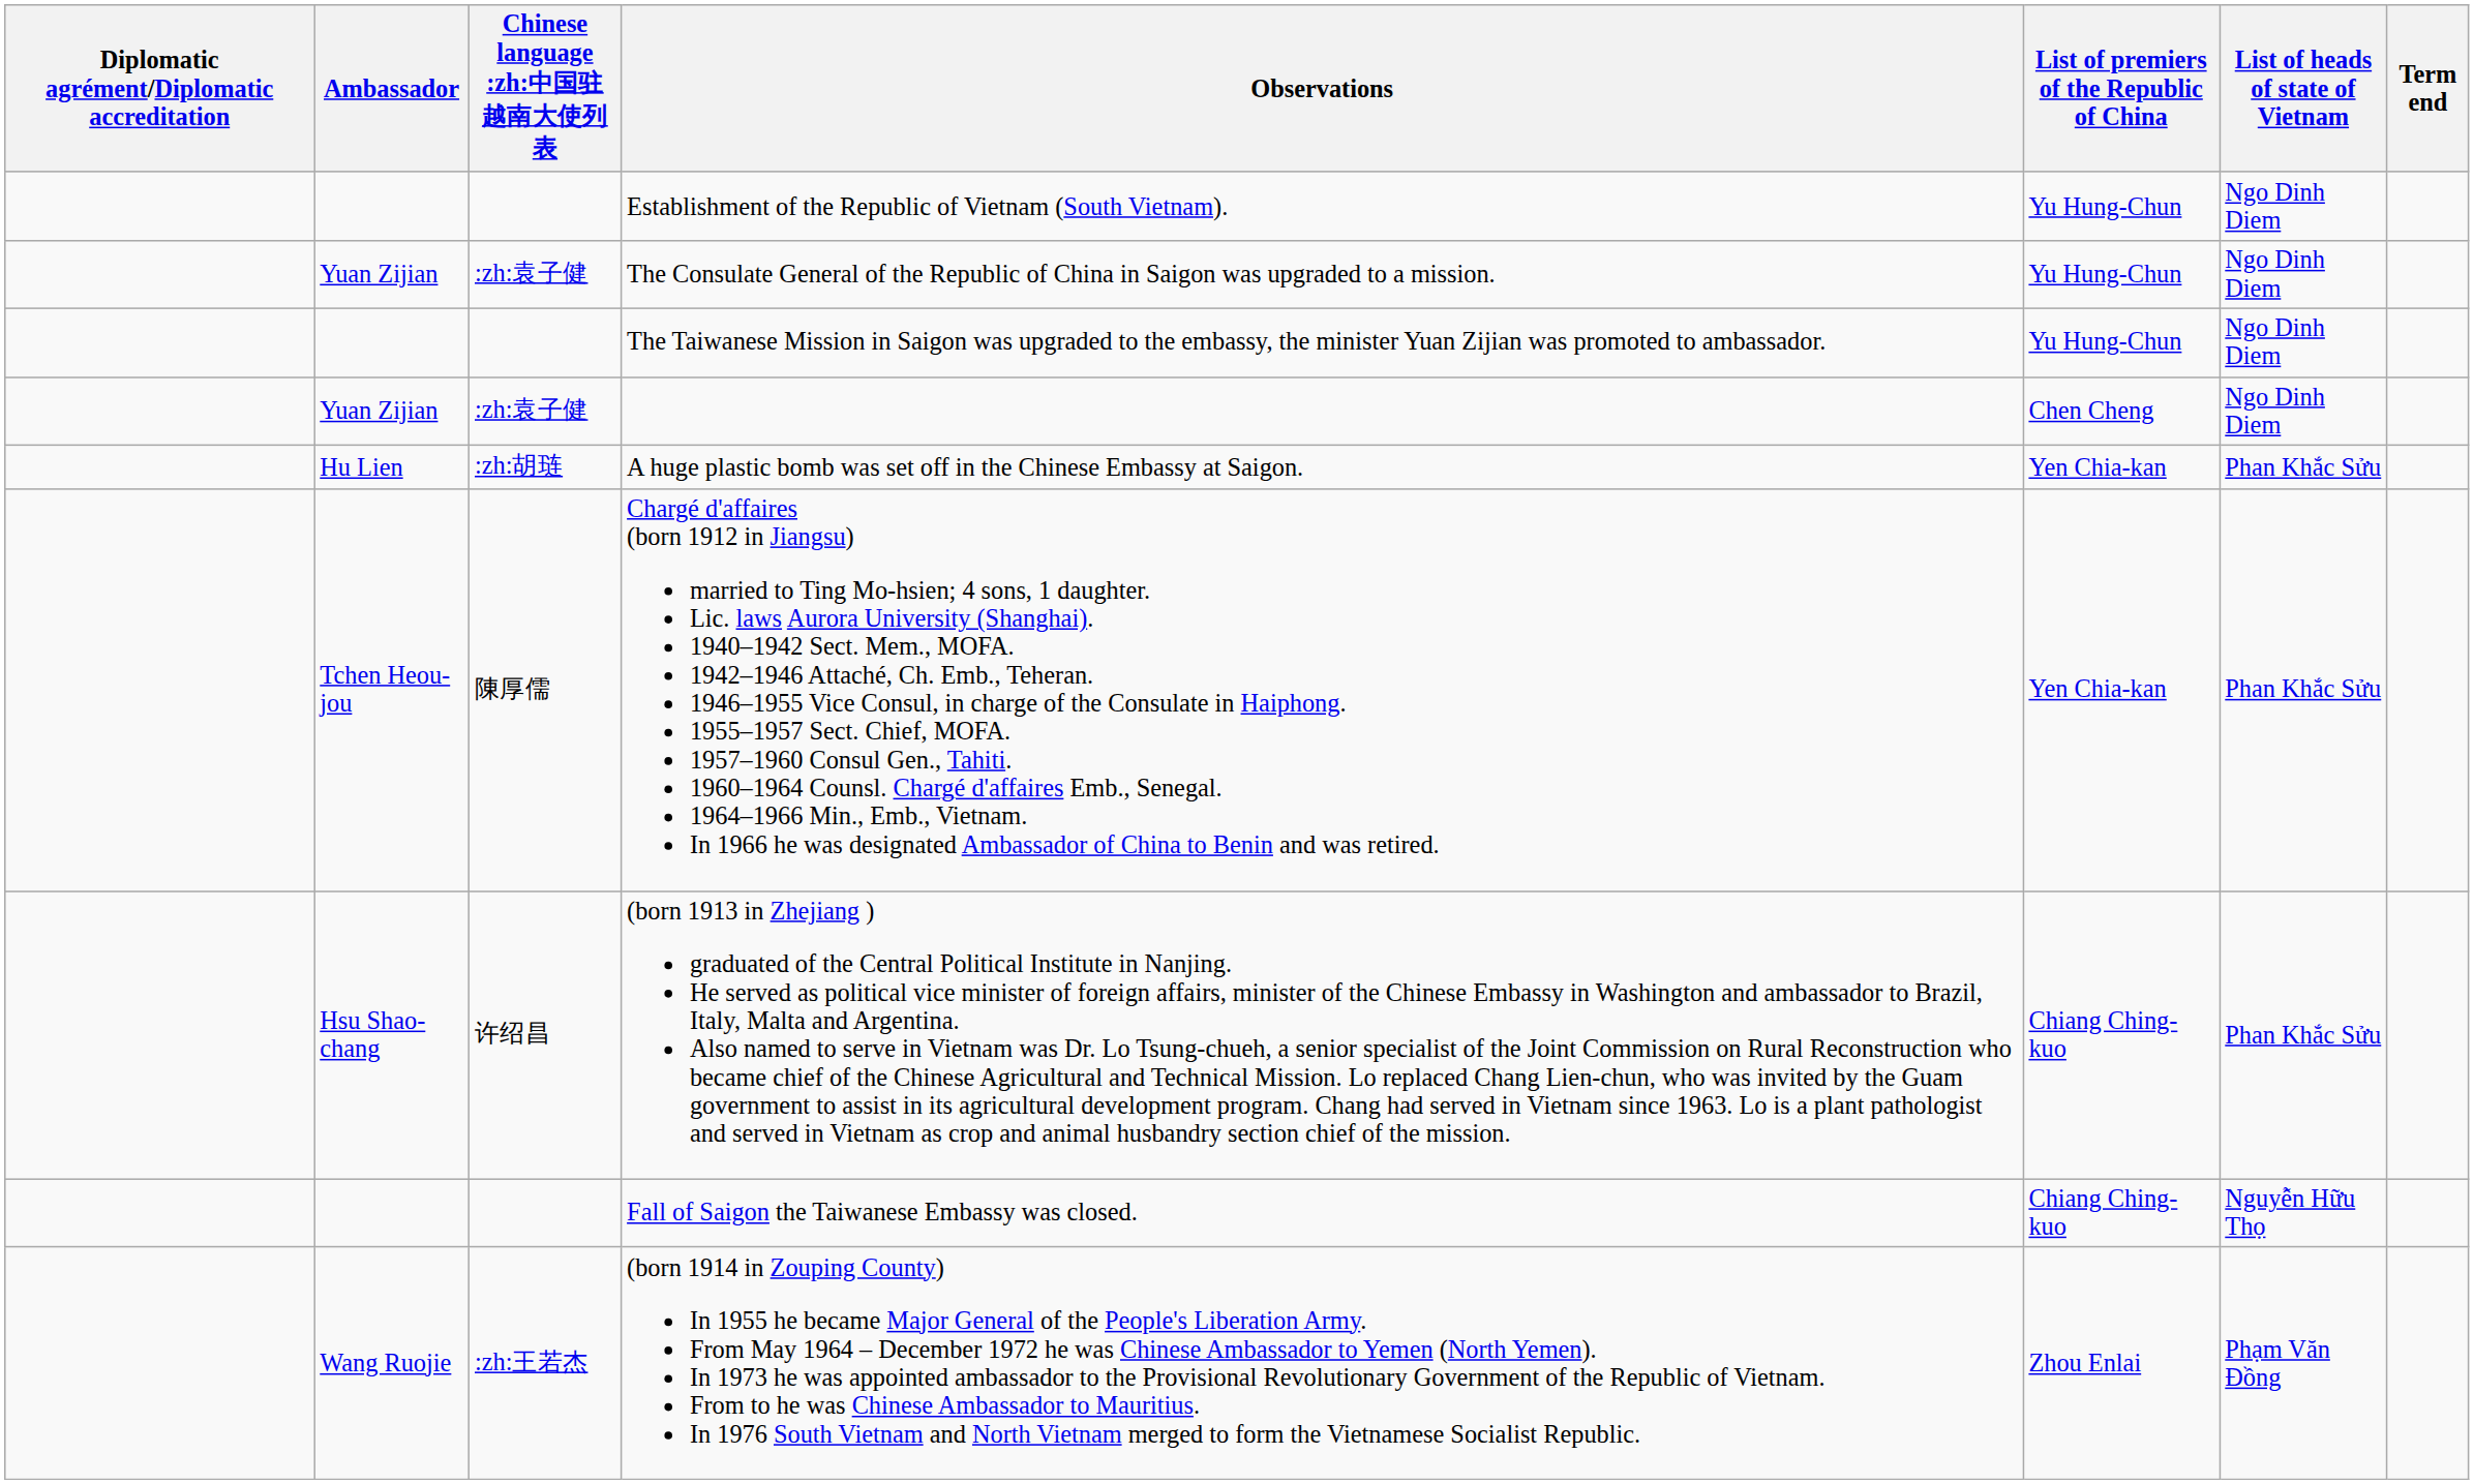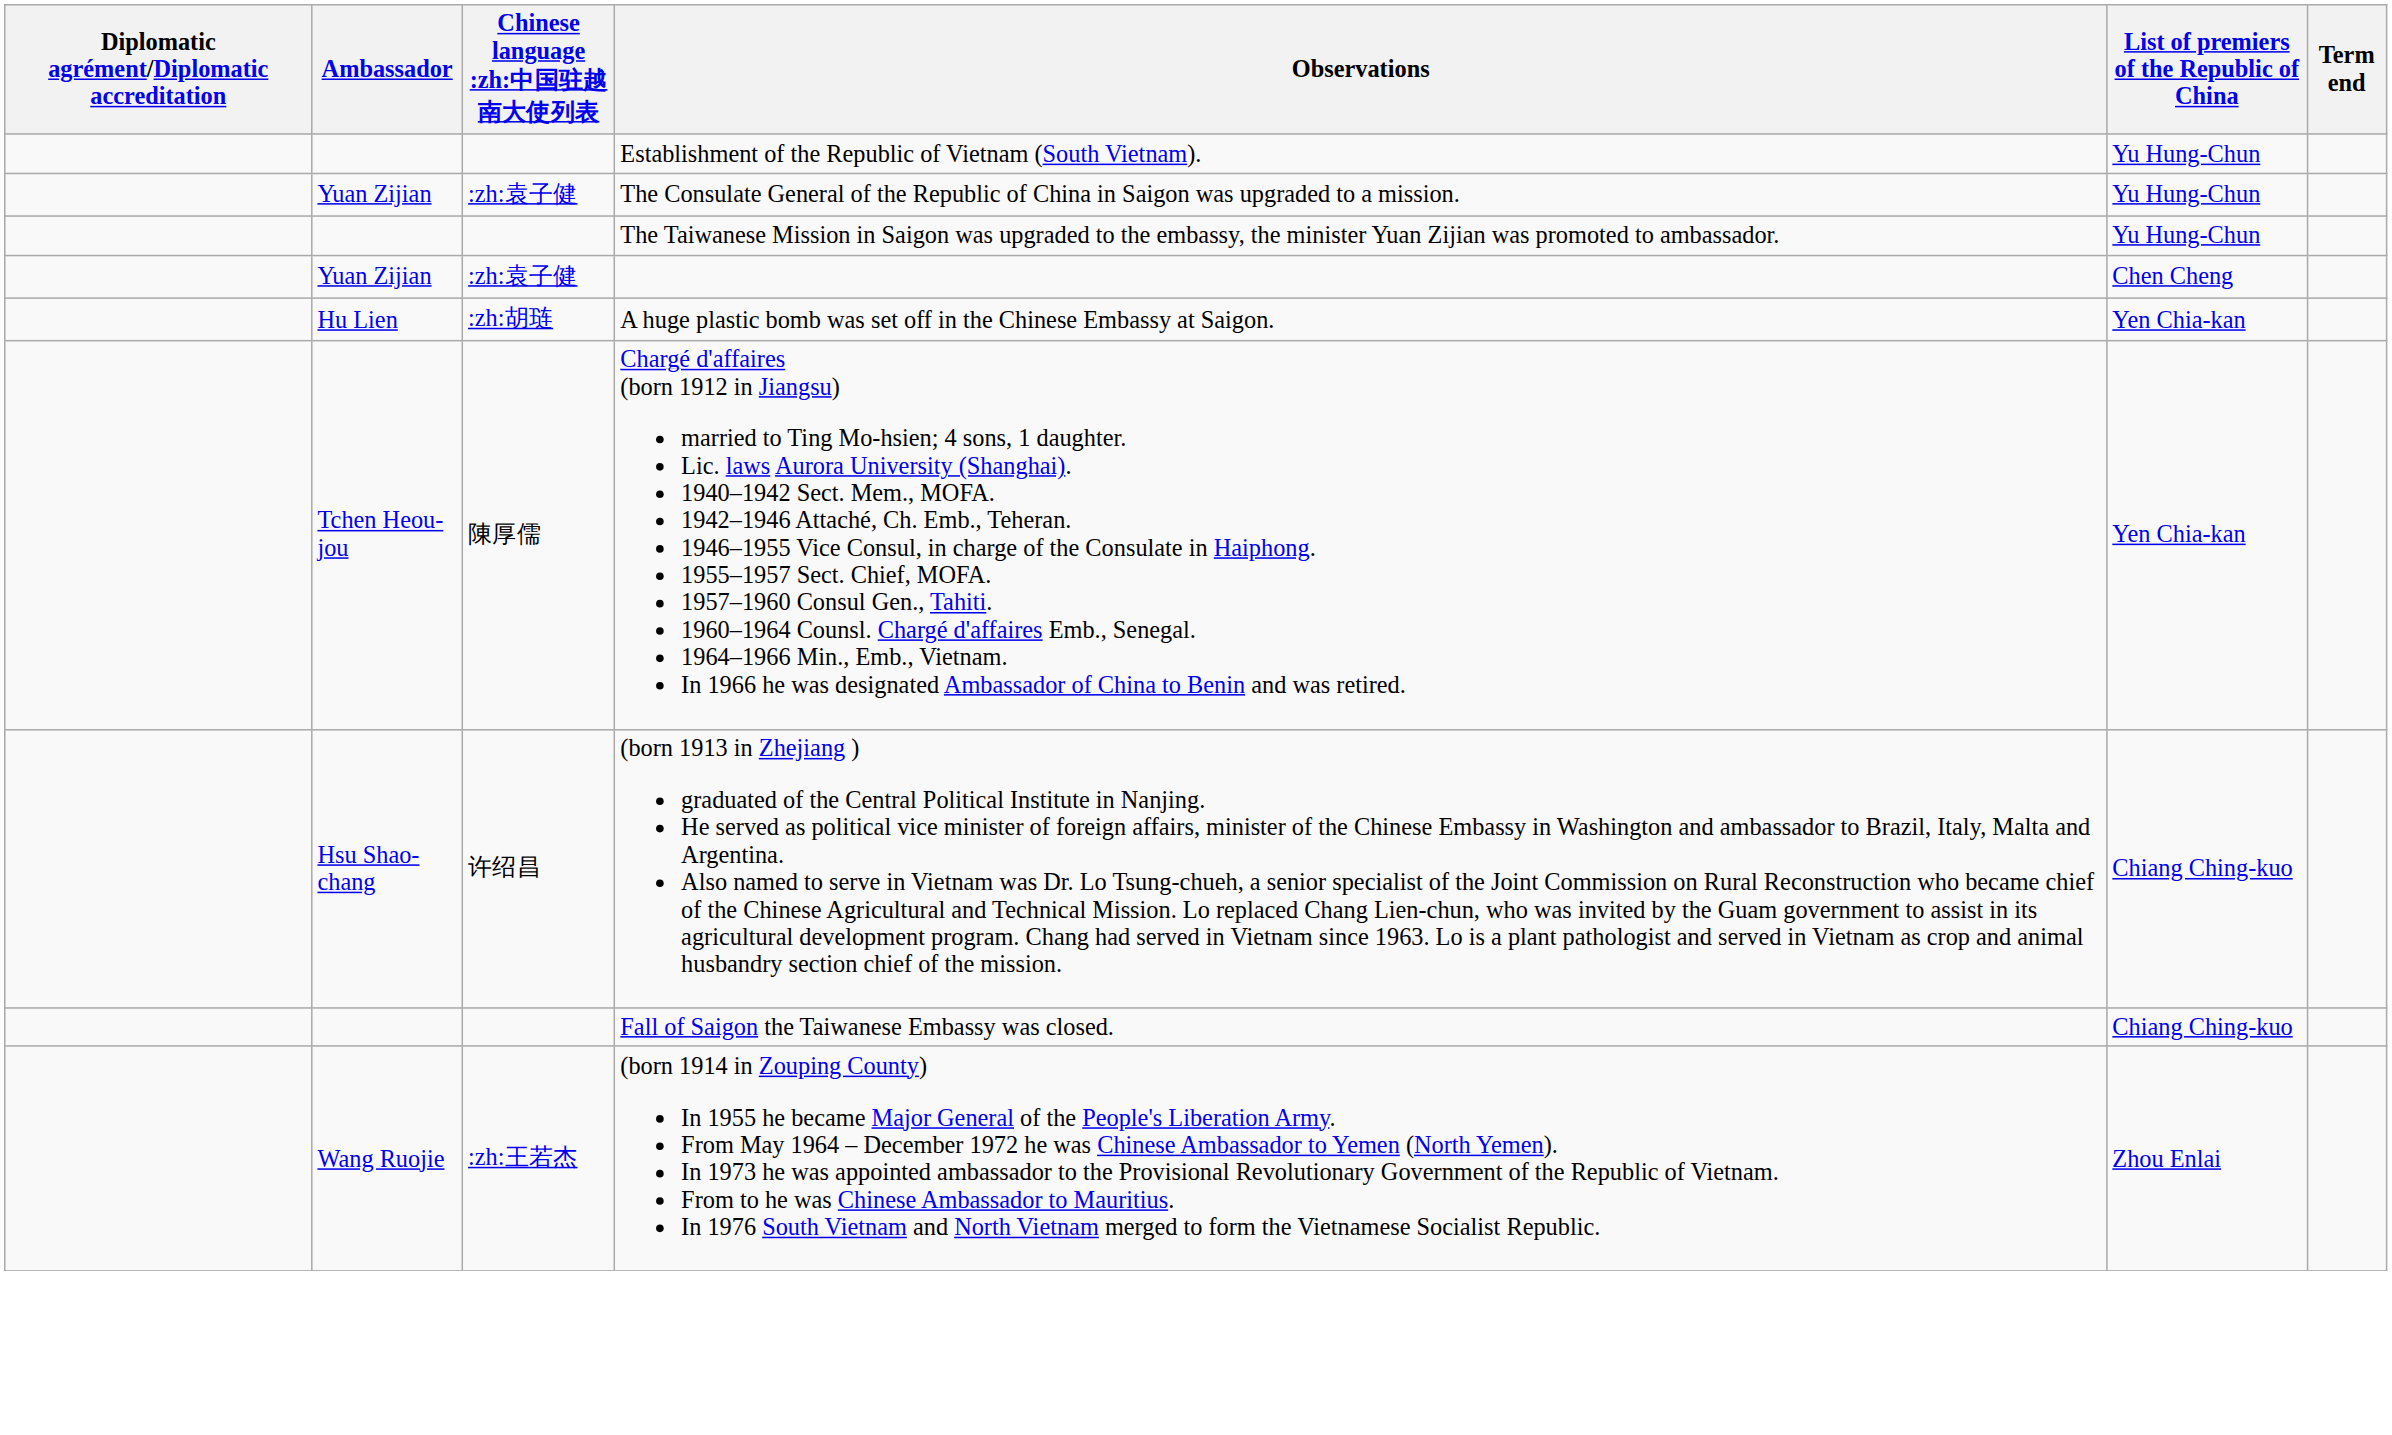- column: List of heads of state of Vietnam | Ngo Dinh Diem | Ngo Dinh Diem | Ngo Dinh Diem | Ngo Dinh Diem | Phan Khắc Sửu | Phan Khắc Sửu | Phan Khắc Sửu | Nguyễn Hữu Thọ | Phạm Văn Đồng
